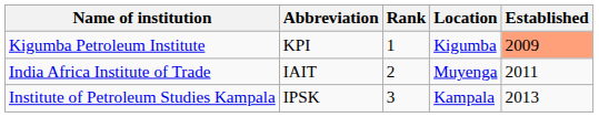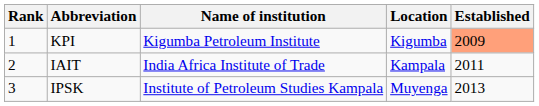columns swapped: Rank <-> Name of institution
IAIT | Location: Muyenga -> Kampala
IPSK | Location: Kampala -> Muyenga
